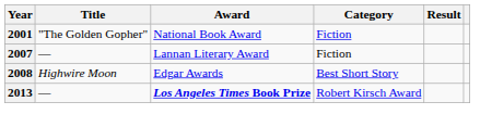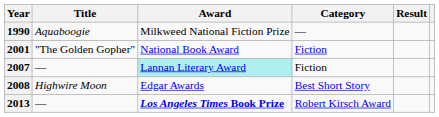+ row: 1990 | Aquaboogie | Milkweed National Fiction Prize | —
2007 | Award: no background -> paleturquoise background
